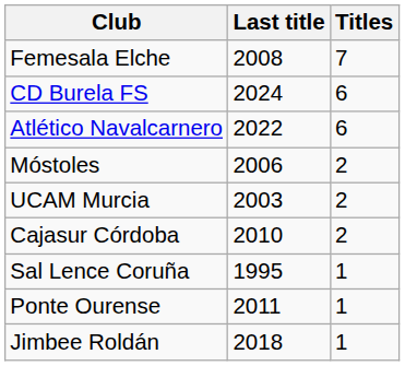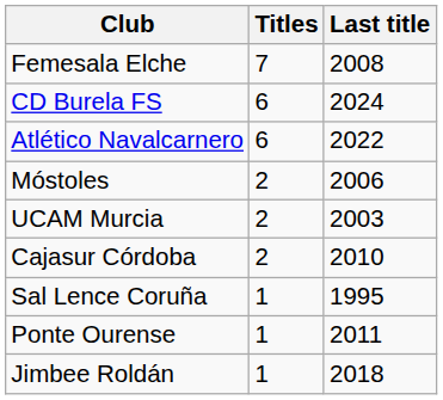columns swapped: Titles <-> Last title
